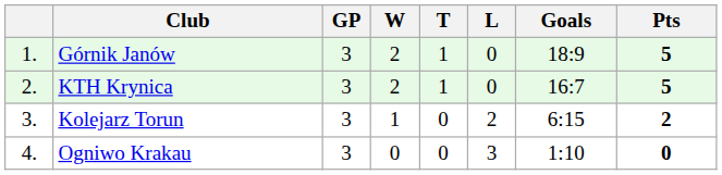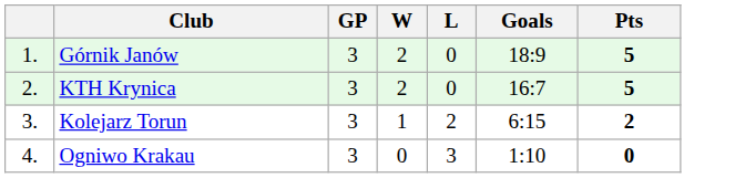- column: T | 1 | 1 | 0 | 0
